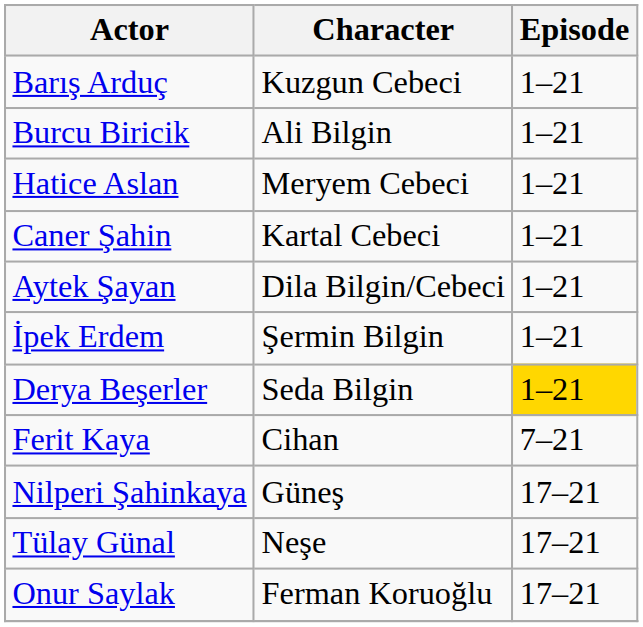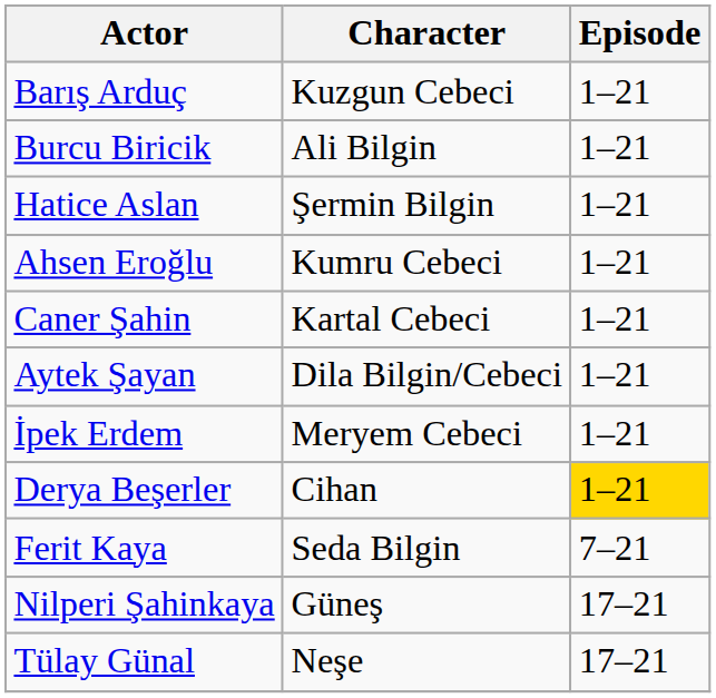Hatice Aslan | Character: Meryem Cebeci -> Şermin Bilgin
+ row: Ahsen Eroğlu | Kumru Cebeci | 1–21
İpek Erdem | Character: Şermin Bilgin -> Meryem Cebeci
Derya Beşerler | Character: Seda Bilgin -> Cihan
Ferit Kaya | Character: Cihan -> Seda Bilgin
- row: Onur Saylak | Ferman Koruoğlu | 17–21
